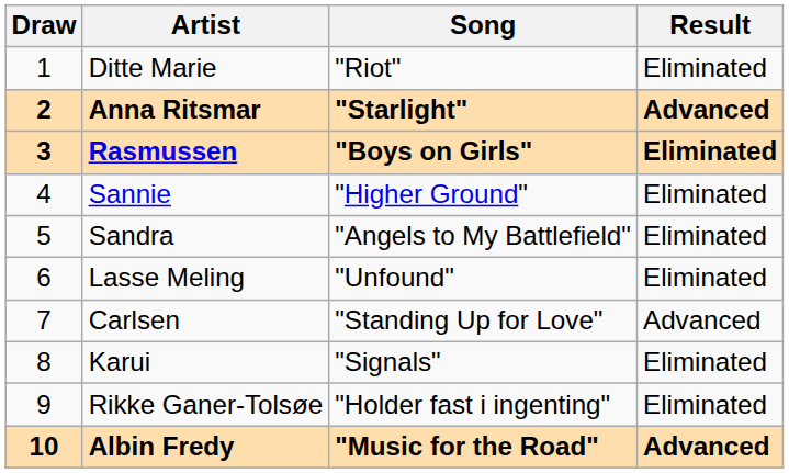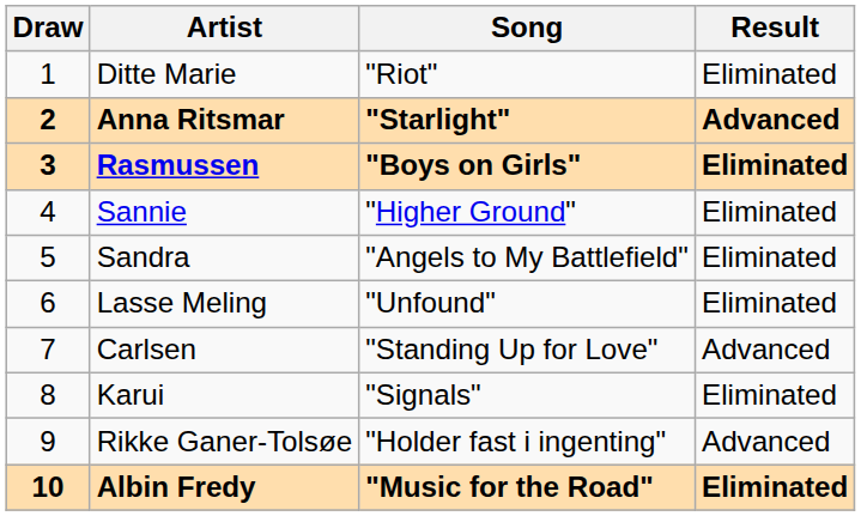Rikke Ganer-Tolsøe | Result: Eliminated -> Advanced
Albin Fredy | Result: Advanced -> Eliminated
